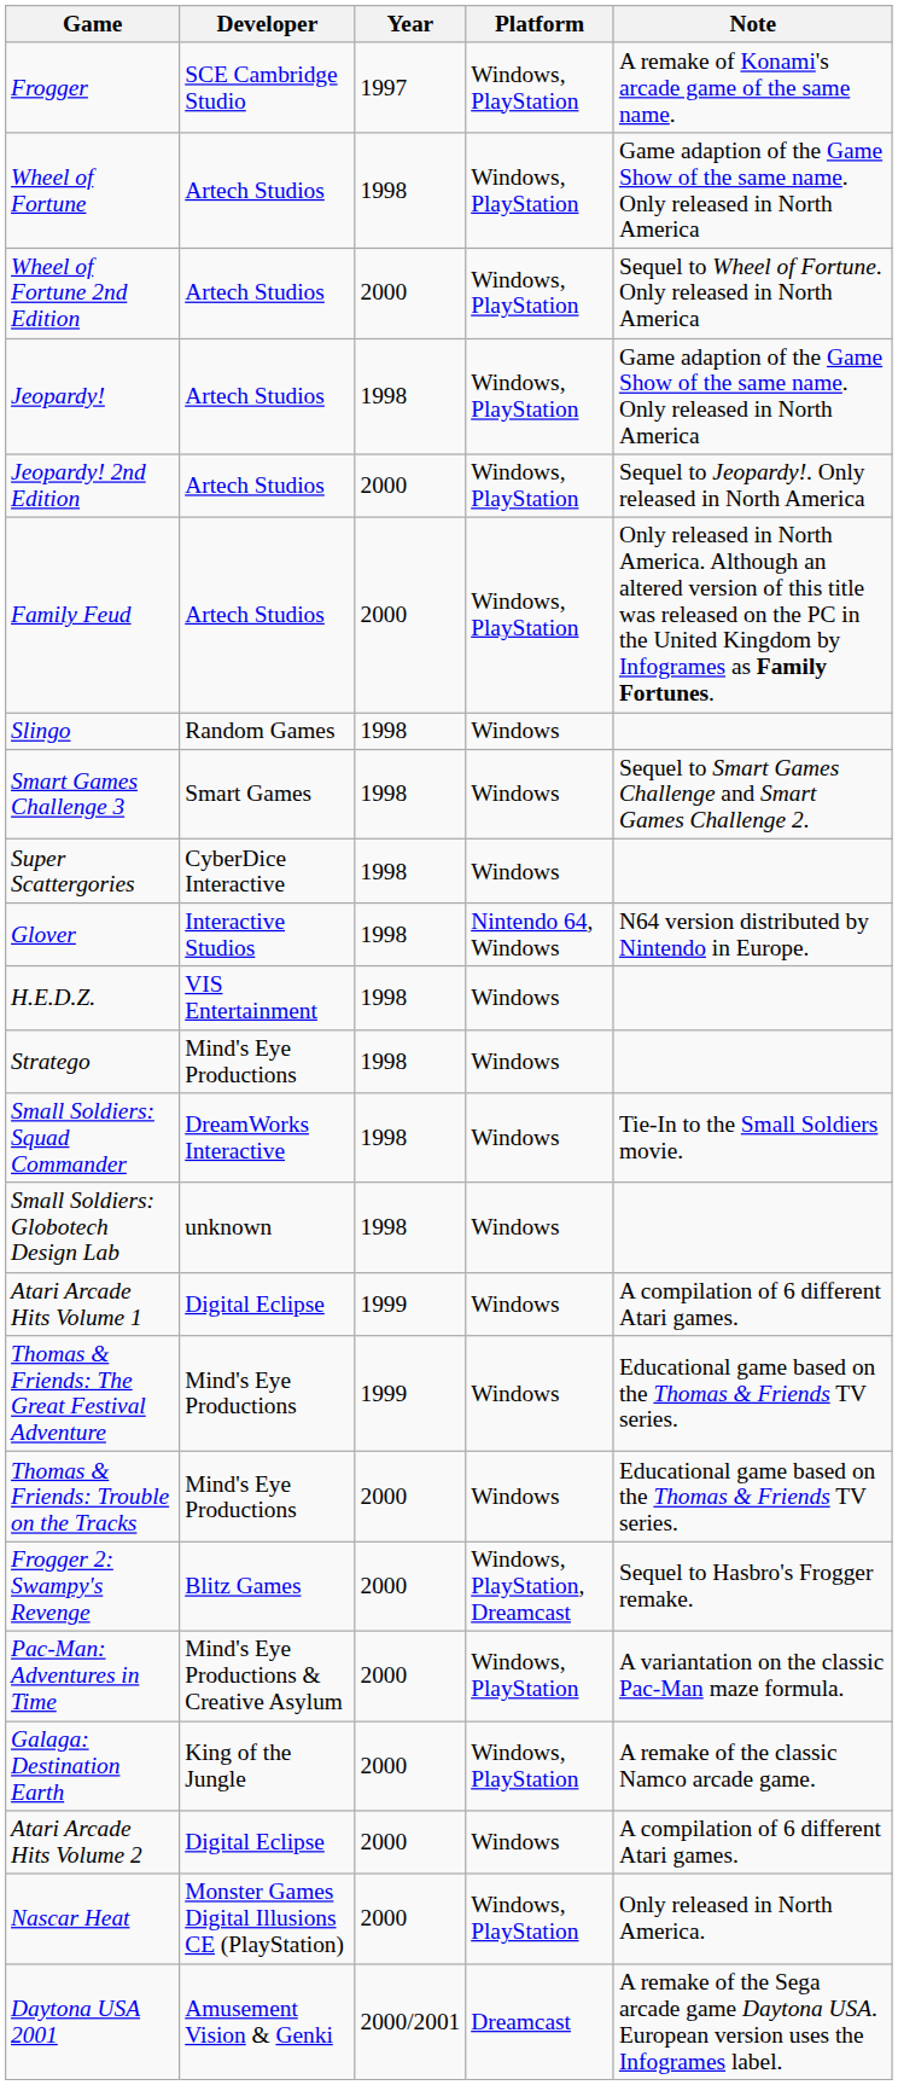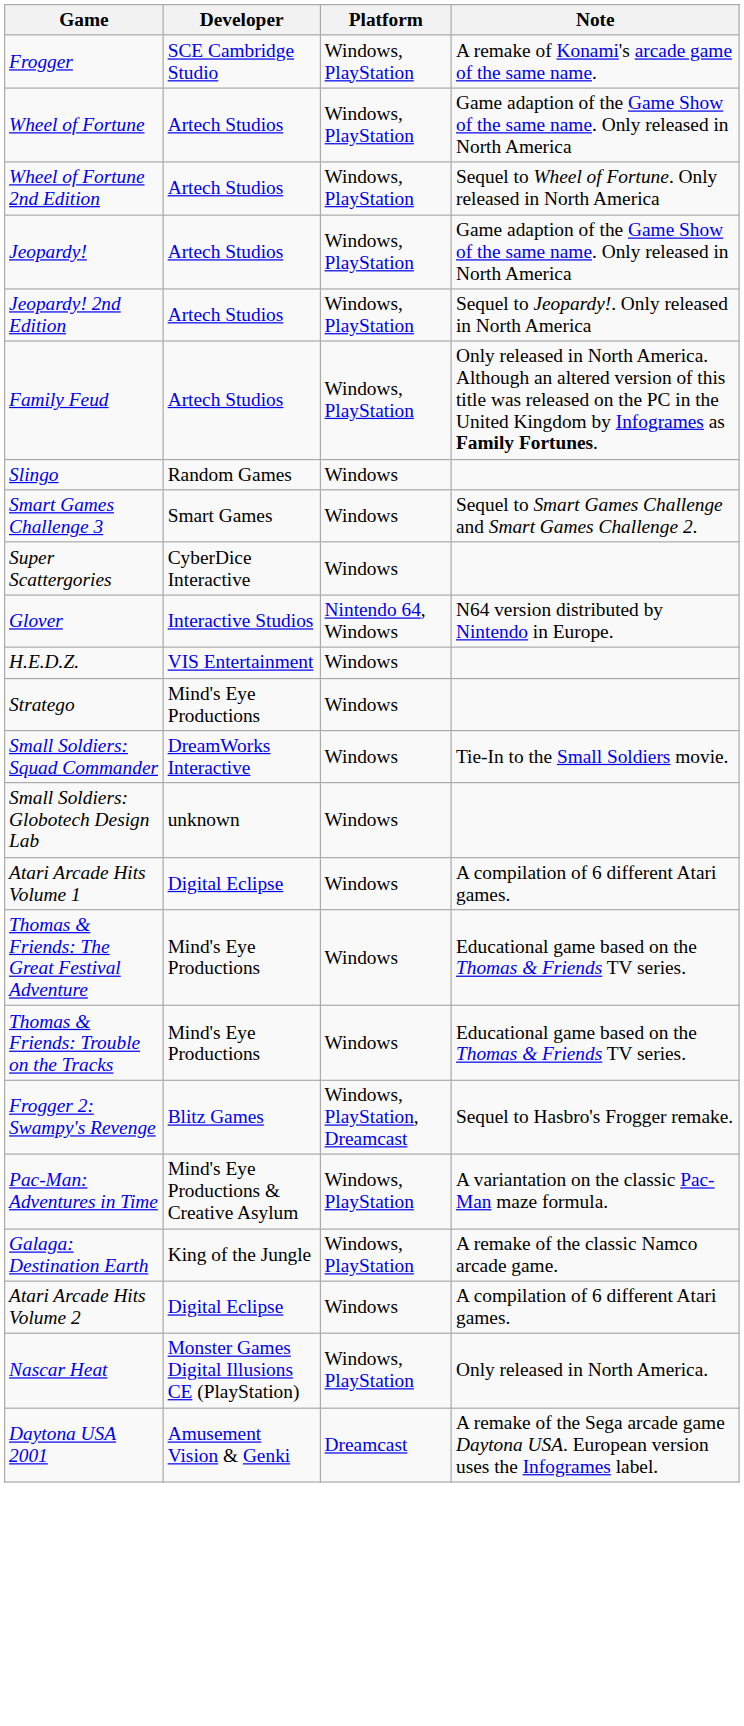- column: Year | 1997 | 1998 | 2000 | 1998 | 2000 | 2000 | 1998 | 1998 | 1998 | 1998 | 1998 | 1998 | 1998 | 1998 | 1999 | 1999 | 2000 | 2000 | 2000 | 2000 | 2000 | 2000 | 2000/2001
